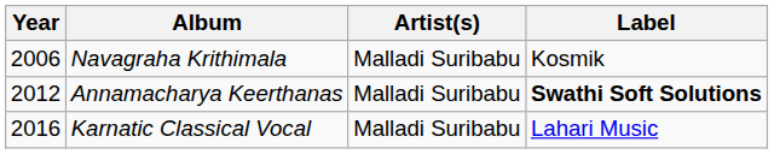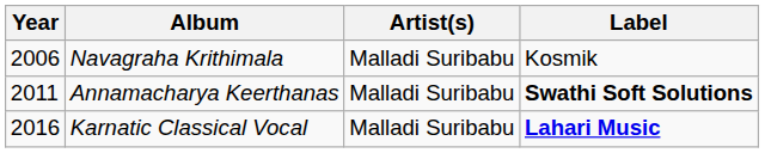Annamacharya Keerthanas | Year: 2012 -> 2011
Karnatic Classical Vocal | Label: normal -> bold
